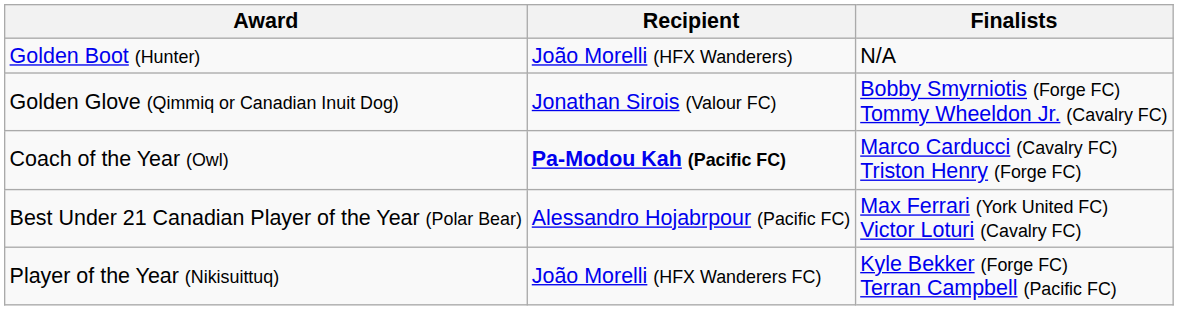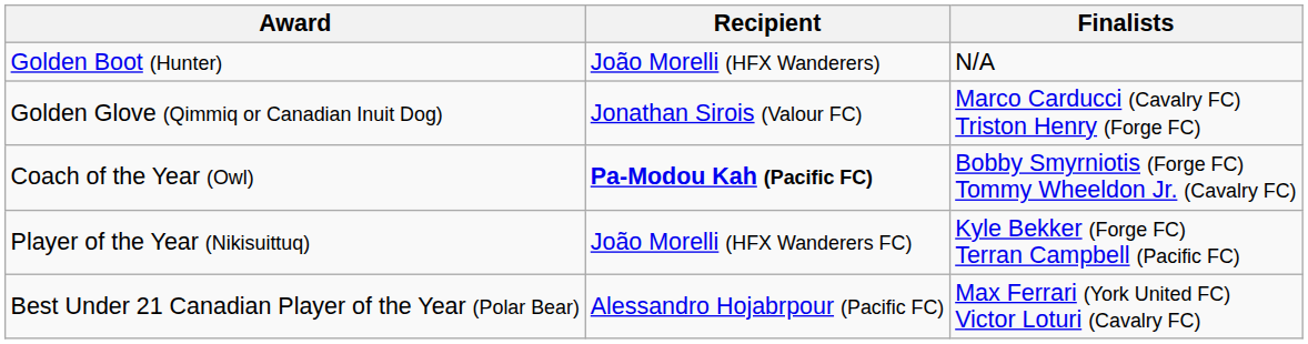Golden Glove (Qimmiq or Canadian Inuit Dog) | Finalists: Bobby Smyrniotis (Forge FC) Tommy Wheeldon Jr. (Cavalry FC) -> Marco Carducci (Cavalry FC) Triston Henry (Forge FC)
Coach of the Year (Owl) | Finalists: Marco Carducci (Cavalry FC) Triston Henry (Forge FC) -> Bobby Smyrniotis (Forge FC) Tommy Wheeldon Jr. (Cavalry FC)
rows swapped: Player of the Year (Nikisuittuq) <-> Best Under 21 Canadian Player of the Year (Polar Bear)
